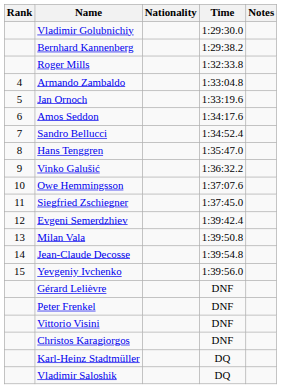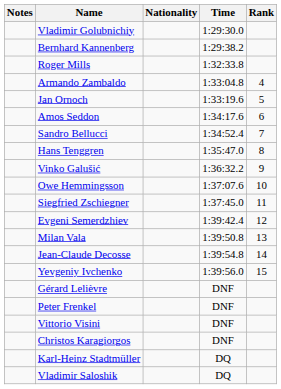columns swapped: Rank <-> Notes
